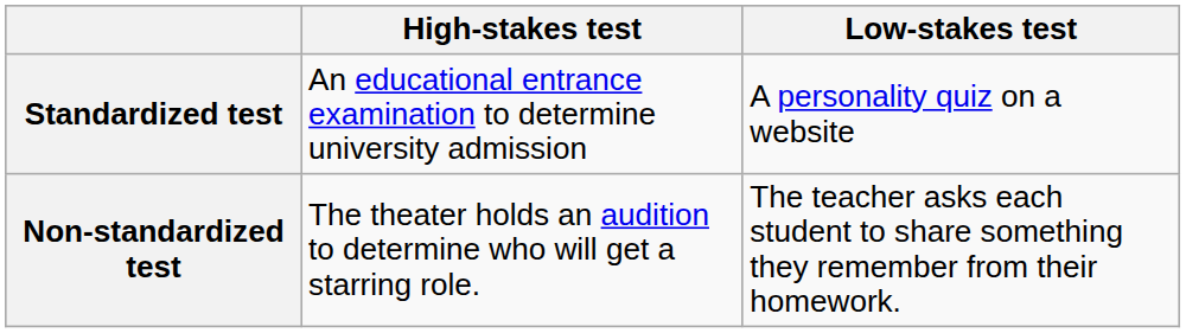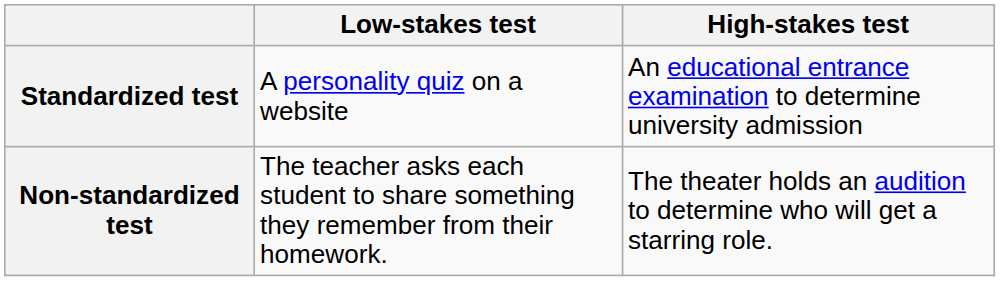columns swapped: Low-stakes test <-> High-stakes test
